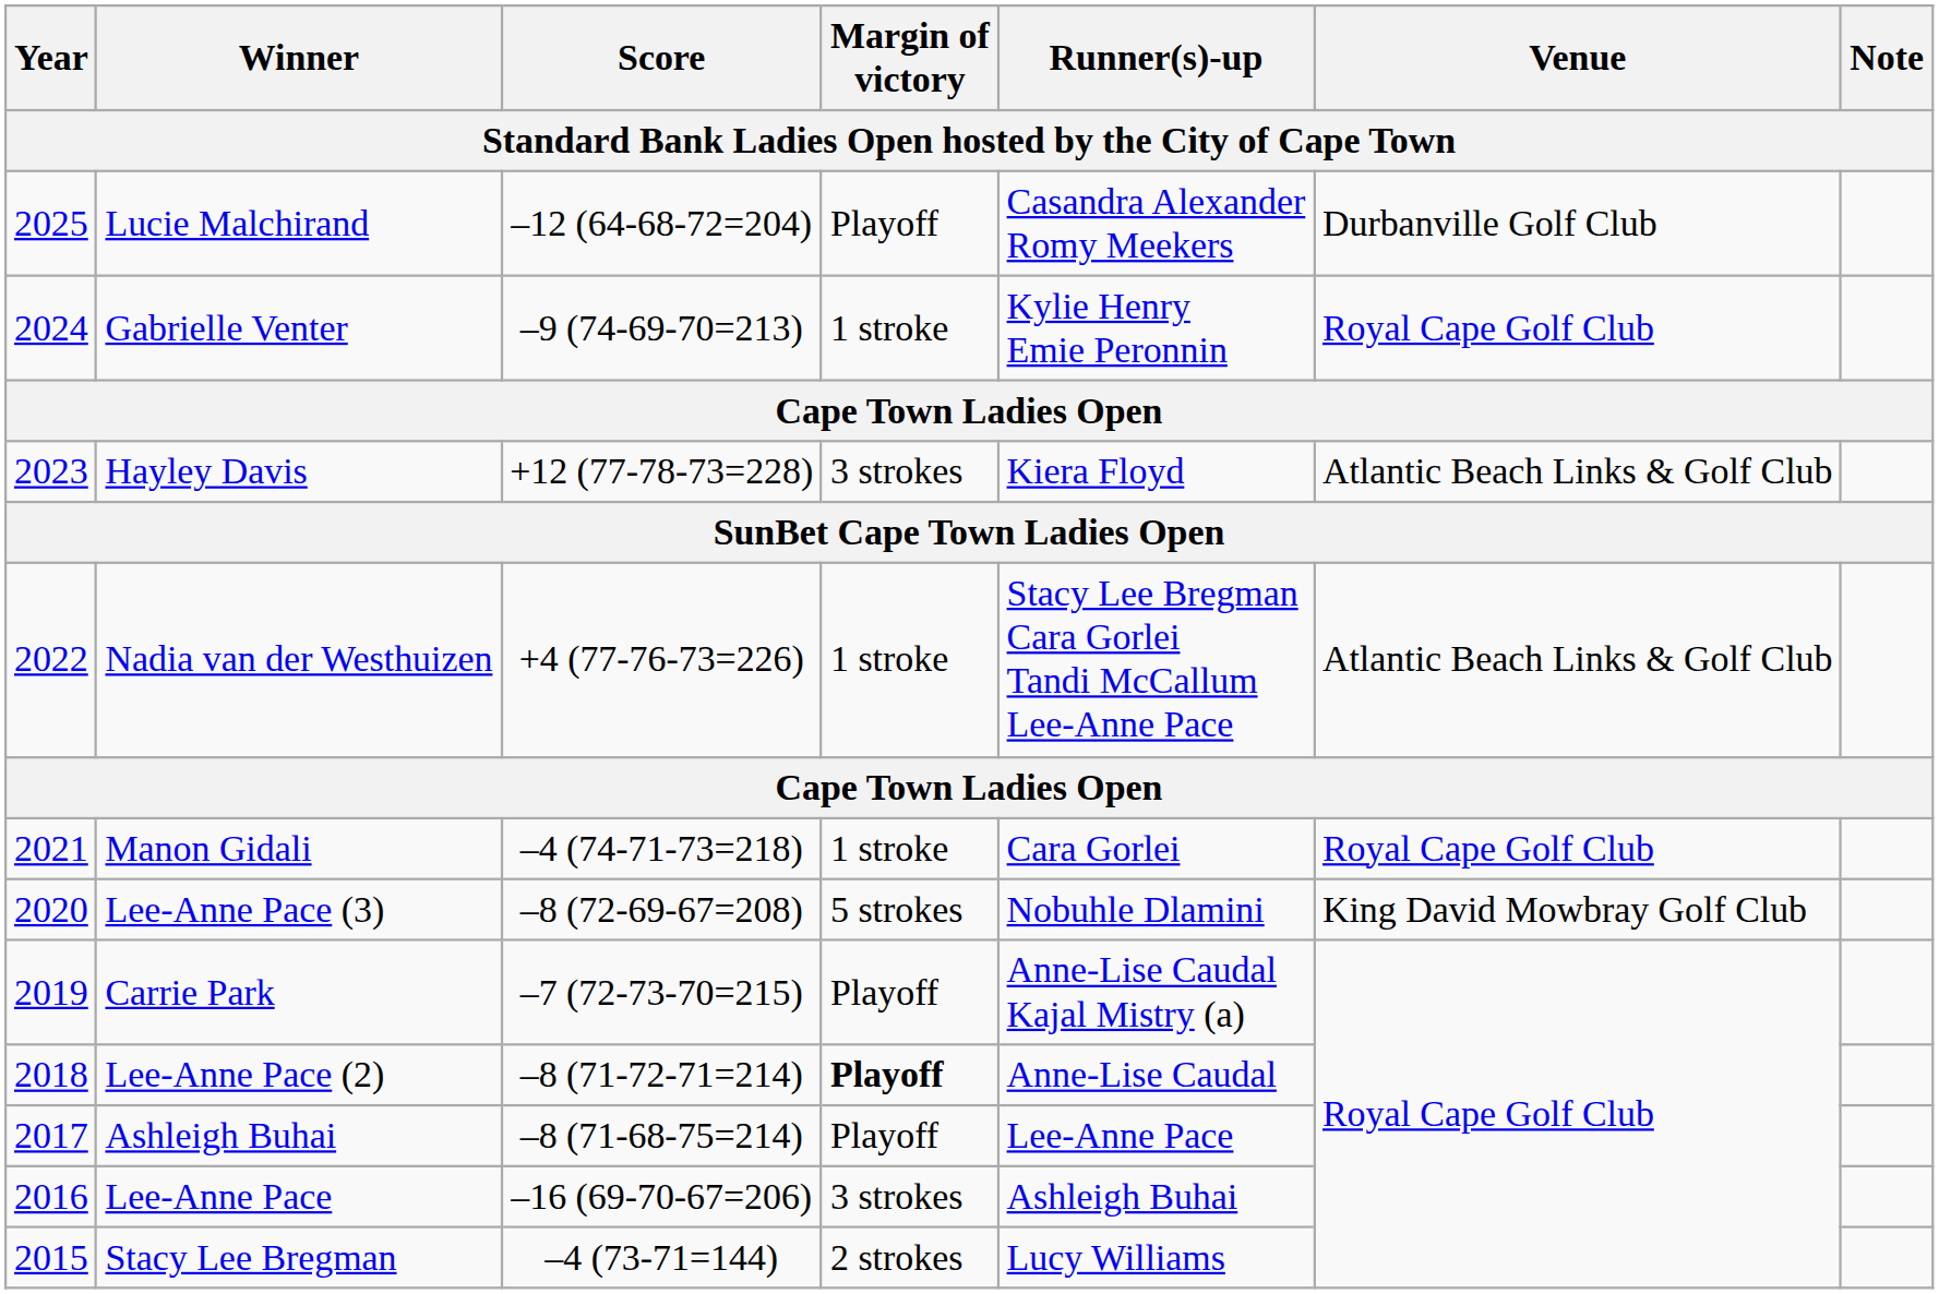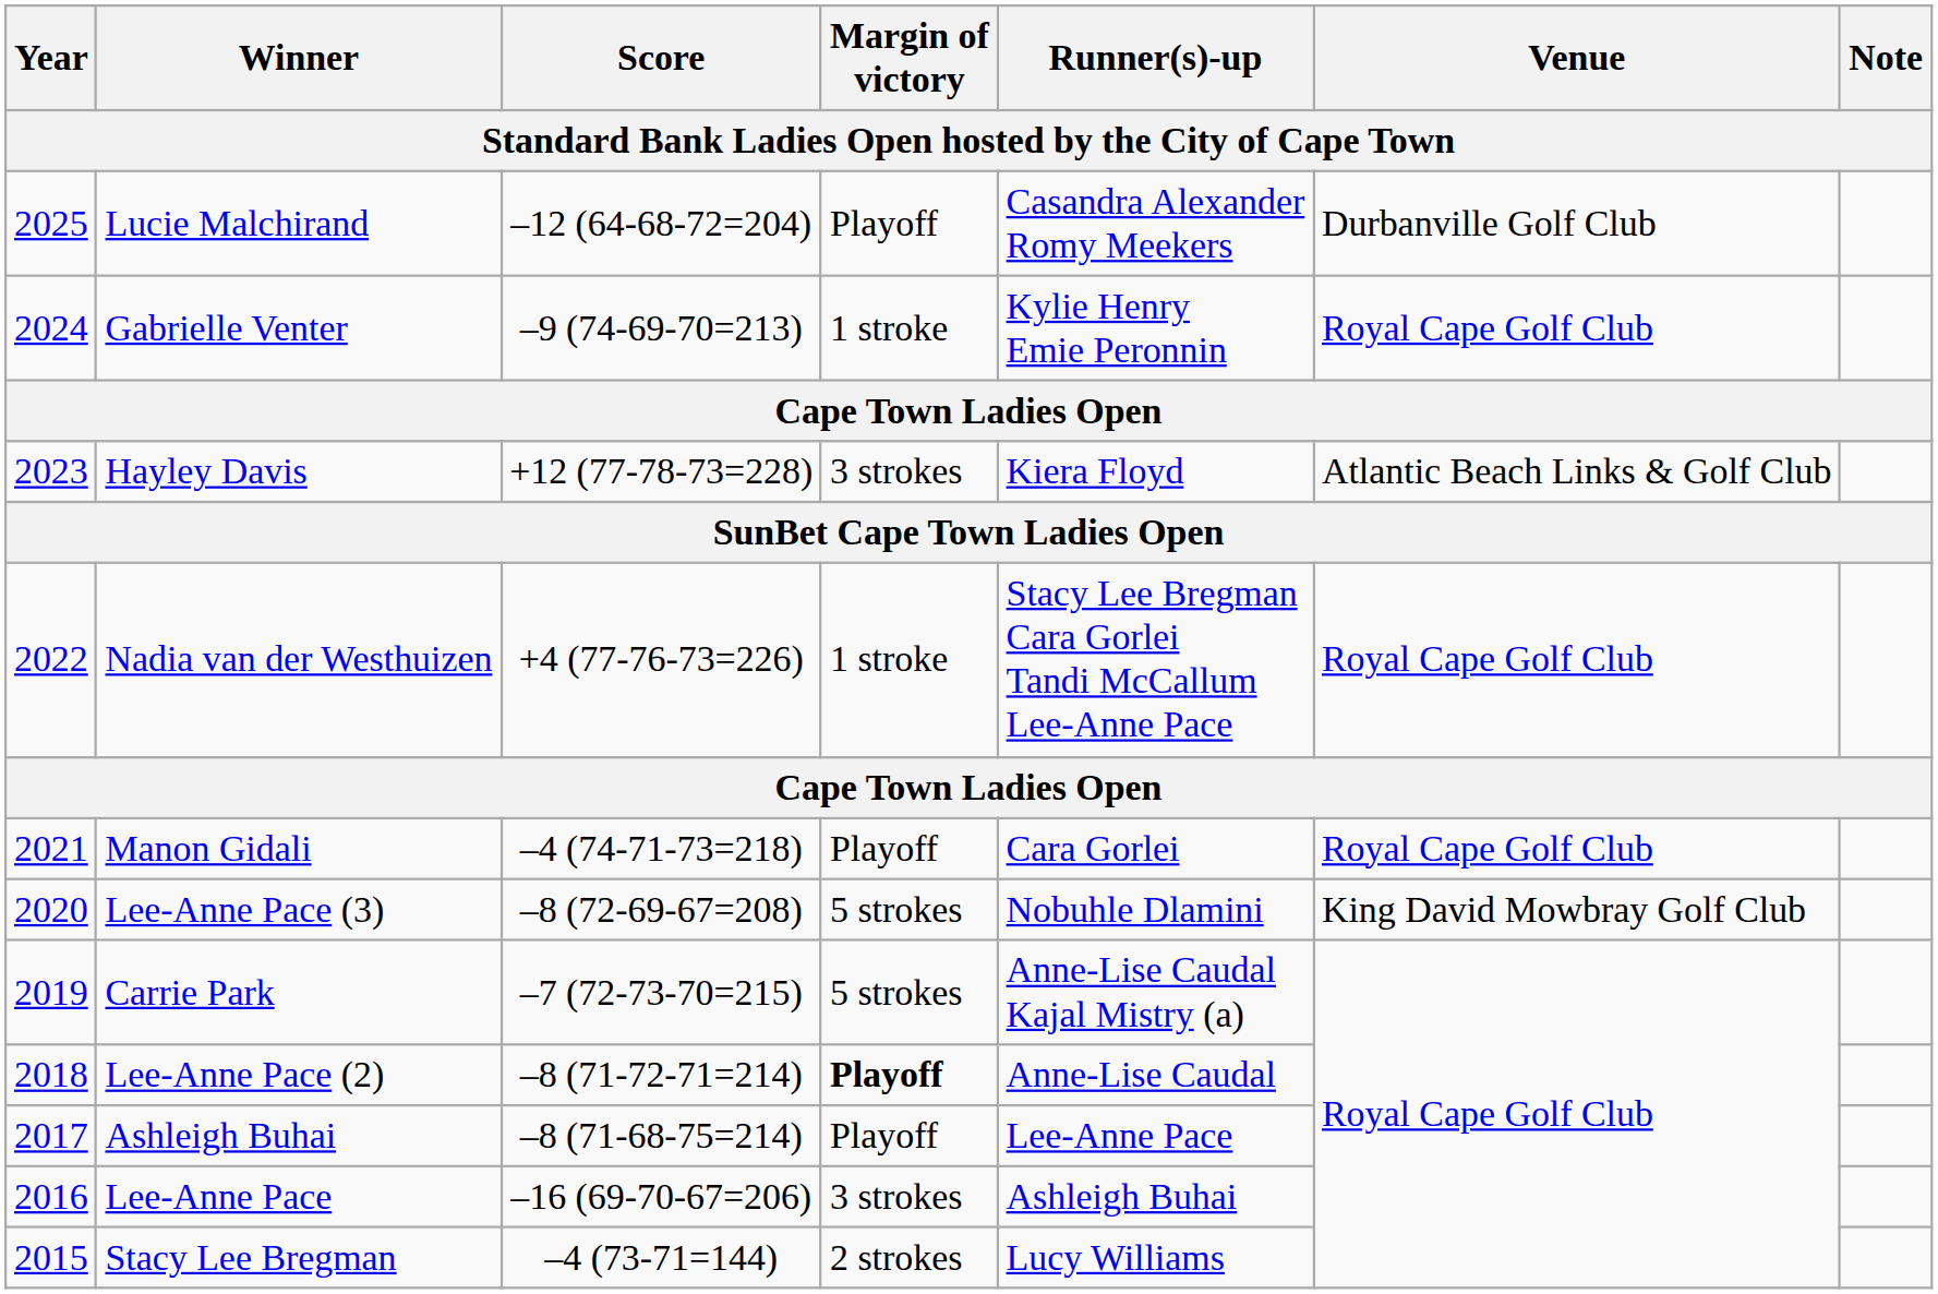Nadia van der Westhuizen | Venue: Atlantic Beach Links & Golf Club -> Royal Cape Golf Club
Manon Gidali | Margin of victory: 1 stroke -> Playoff
Carrie Park | Margin of victory: Playoff -> 5 strokes
